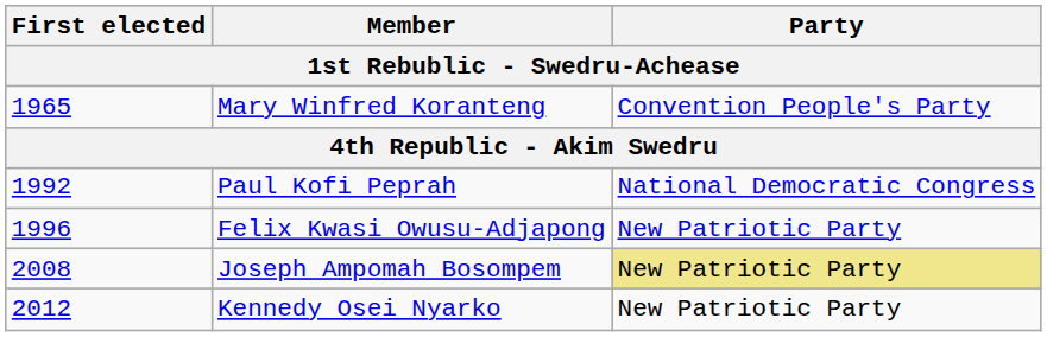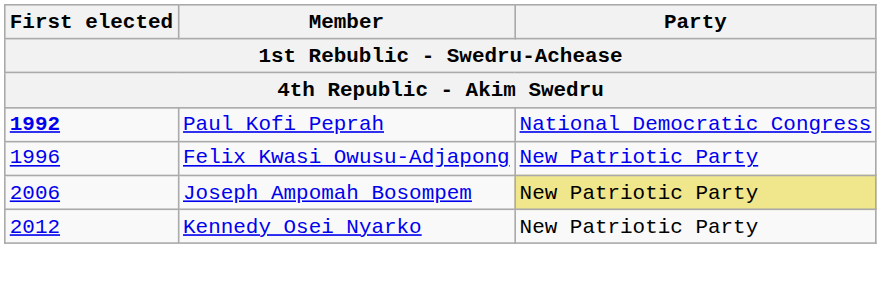- row: 1965 | Mary Winfred Koranteng | Convention People's Party
Paul Kofi Peprah | First elected: normal -> bold
Joseph Ampomah Bosompem | First elected: 2008 -> 2006
